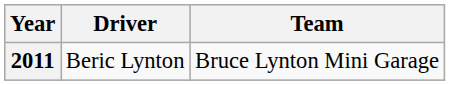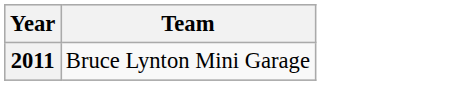- column: Driver | Beric Lynton
